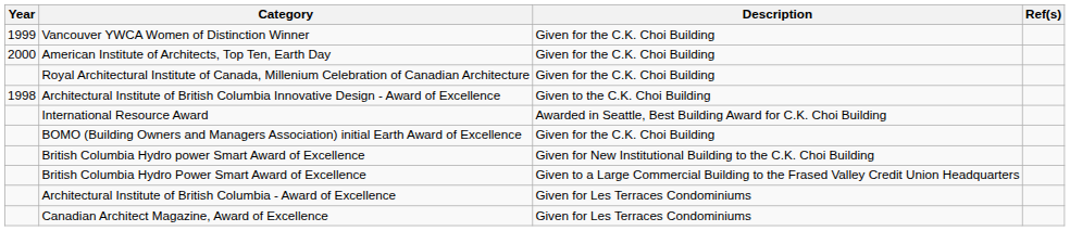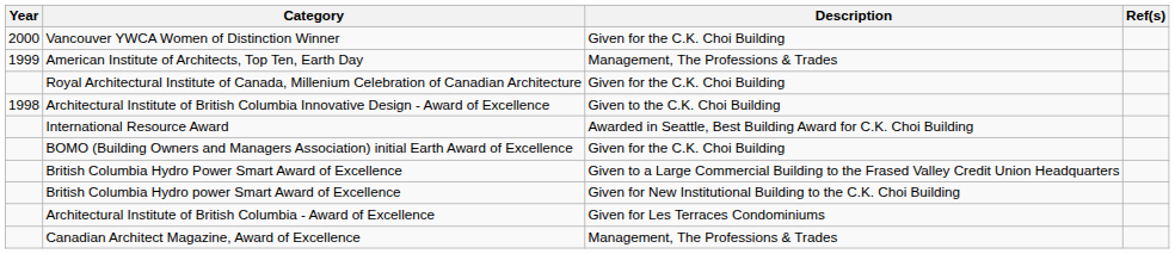Vancouver YWCA Women of Distinction Winner | Year: 1999 -> 2000
American Institute of Architects, Top Ten, Earth Day | Year: 2000 -> 1999
American Institute of Architects, Top Ten, Earth Day | Description: Given for the C.K. Choi Building -> Management, The Professions & Trades
rows swapped: British Columbia Hydro power Smart Award of Excellence <-> British Columbia Hydro Power Smart Award of Excellence
Canadian Architect Magazine, Award of Excellence | Description: Given for Les Terraces Condominiums -> Management, The Professions & Trades
